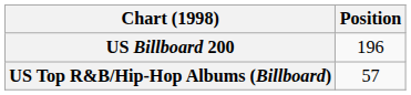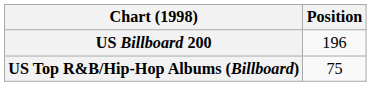US Top R&B/Hip-Hop Albums (Billboard) | Position: 57 -> 75
